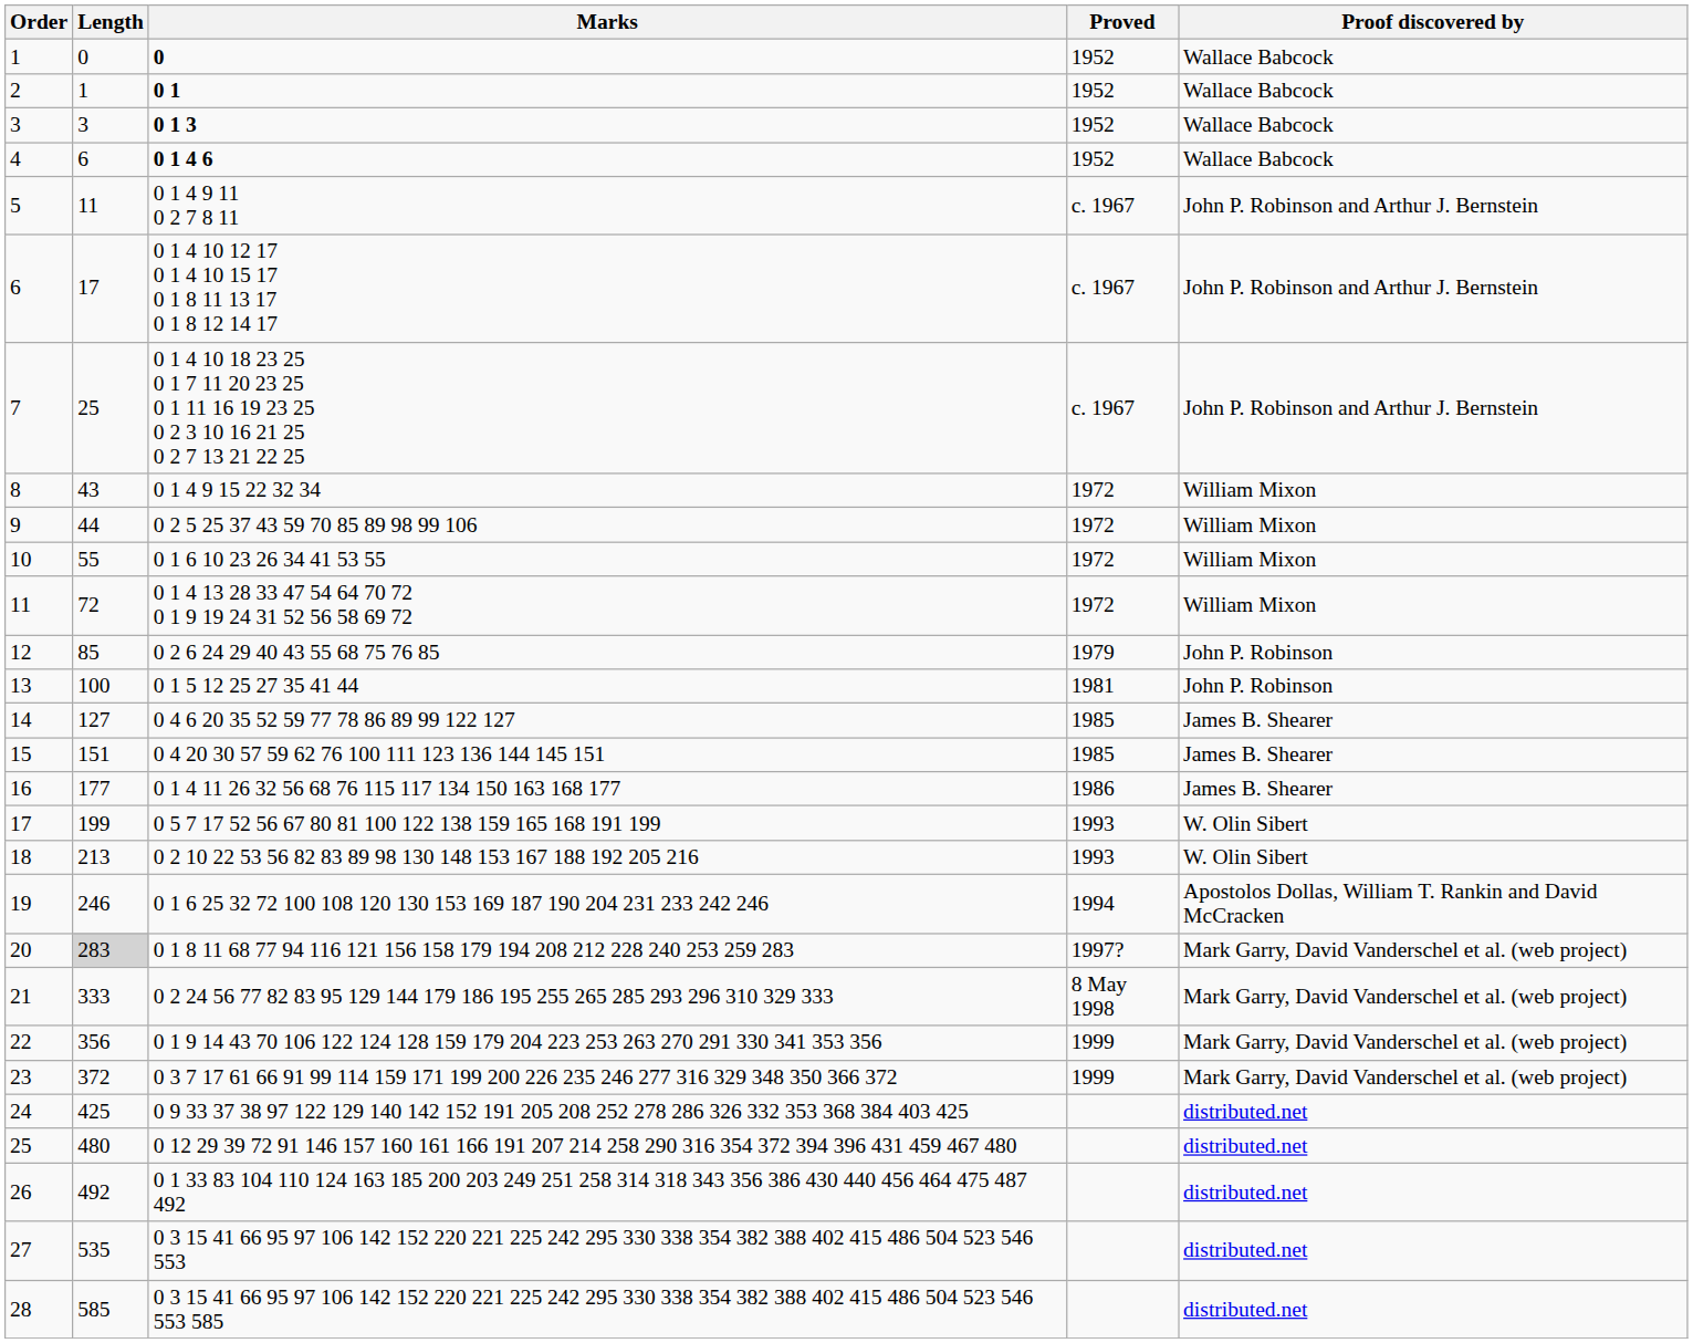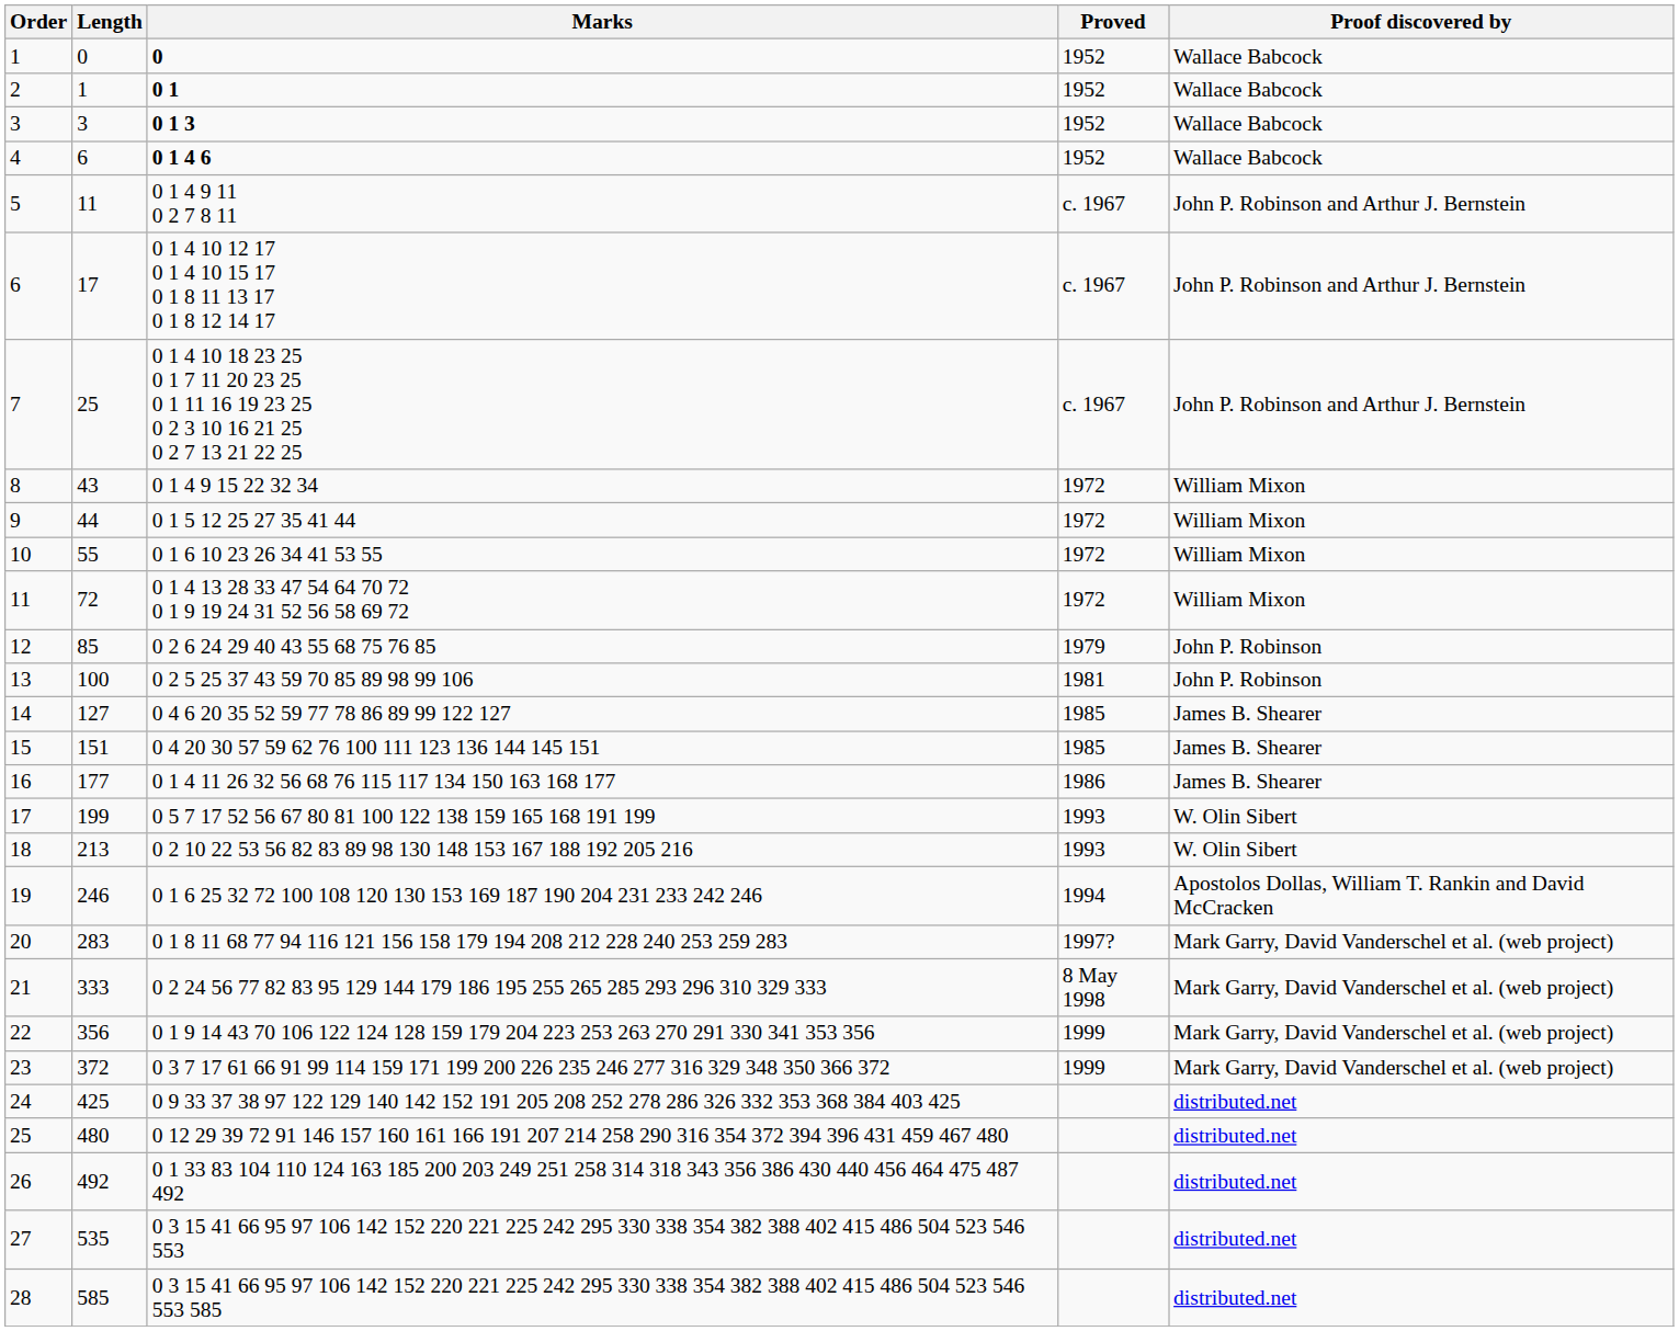9 | Marks: 0 2 5 25 37 43 59 70 85 89 98 99 106 -> 0 1 5 12 25 27 35 41 44
13 | Marks: 0 1 5 12 25 27 35 41 44 -> 0 2 5 25 37 43 59 70 85 89 98 99 106
20 | Length: lightgrey background -> no background
